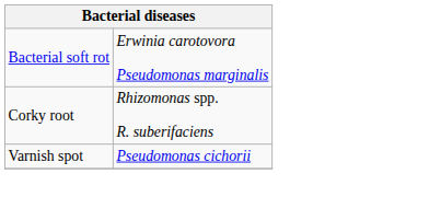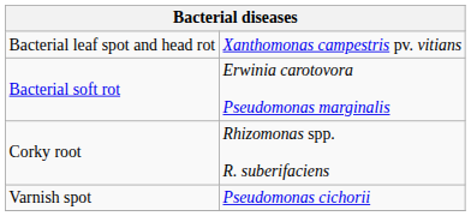+ row: Bacterial leaf spot and head rot | Xanthomonas campestris pv. vitians
